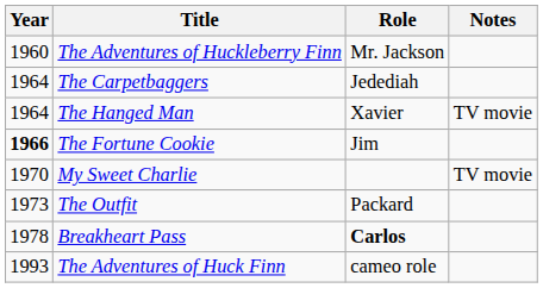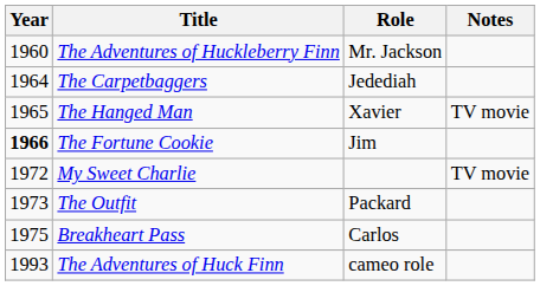The Hanged Man | Year: 1964 -> 1965
My Sweet Charlie | Year: 1970 -> 1972
Breakheart Pass | Year: 1978 -> 1975
Breakheart Pass | Role: bold -> normal
